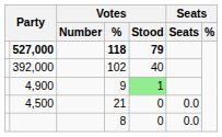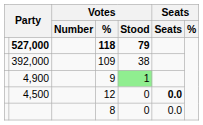392,000 | Votes / %: 102 -> 109
392,000 | Votes / Stood: 40 -> 38
4,500 | Votes / %: 21 -> 12
4,500 | column 6: normal -> bold
